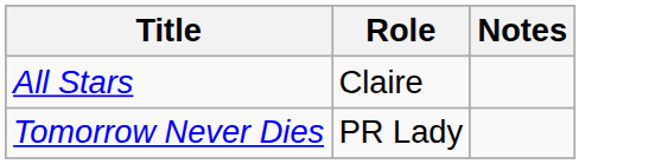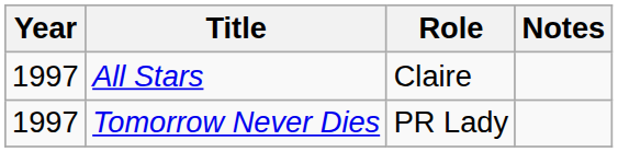+ column: Year | 1997 | 1997
